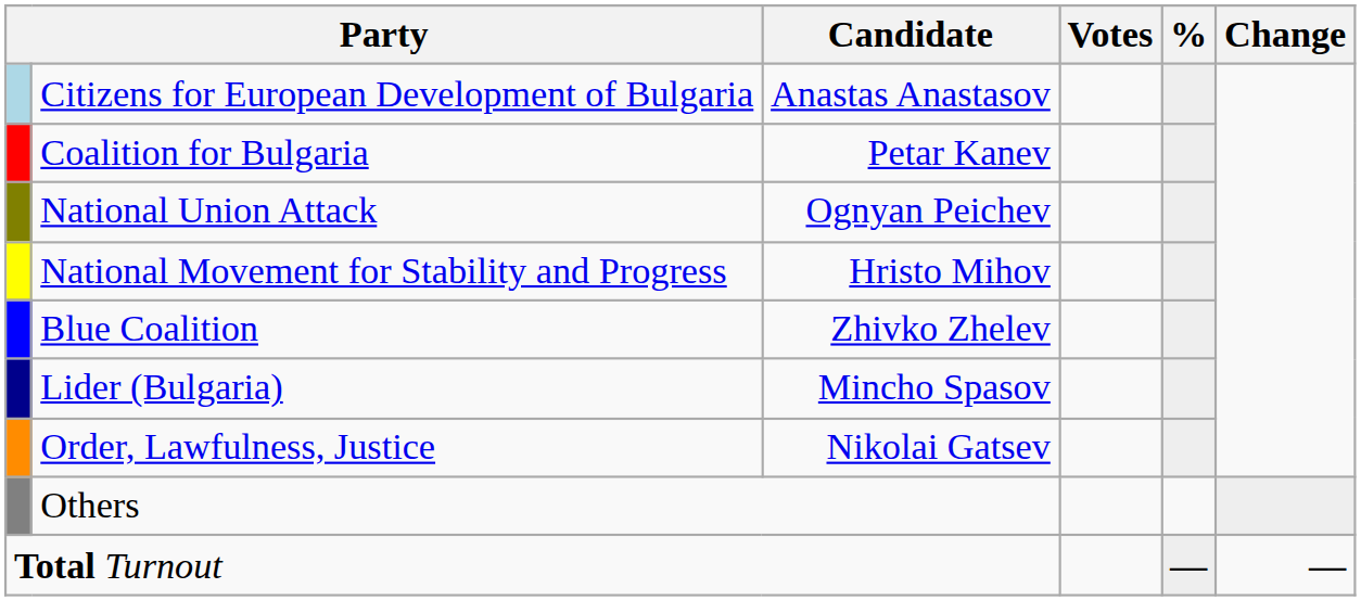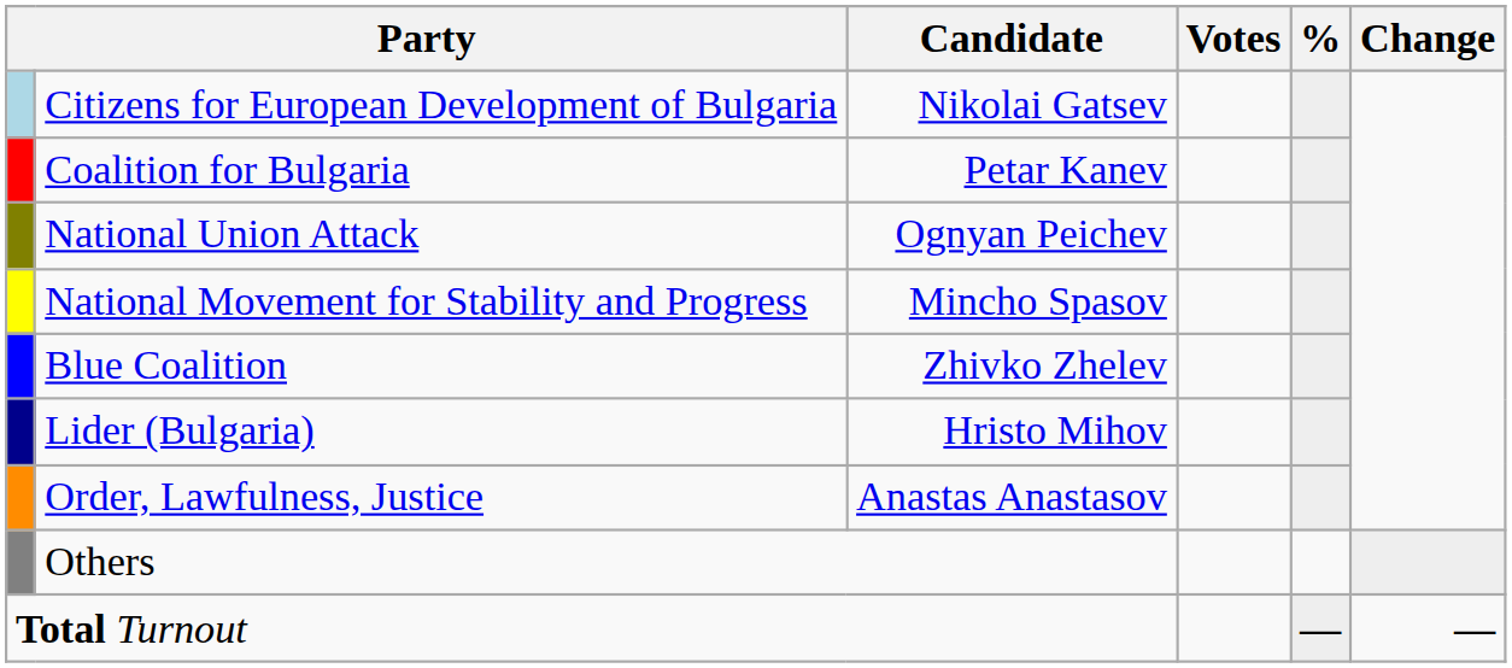Citizens for European Development of Bulgaria | Candidate: Anastas Anastasov -> Nikolai Gatsev
National Movement for Stability and Progress | Candidate: Hristo Mihov -> Mincho Spasov
Lider (Bulgaria) | Candidate: Mincho Spasov -> Hristo Mihov
Order, Lawfulness, Justice | Candidate: Nikolai Gatsev -> Anastas Anastasov
